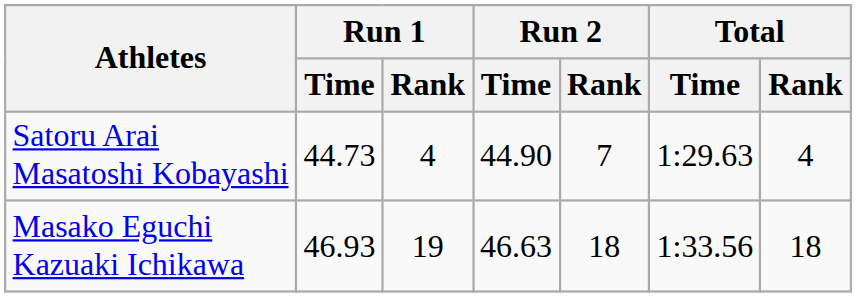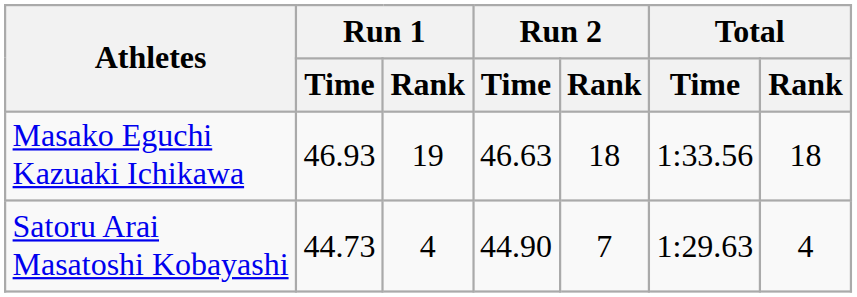rows swapped: Satoru Arai Masatoshi Kobayashi <-> Masako Eguchi Kazuaki Ichikawa
